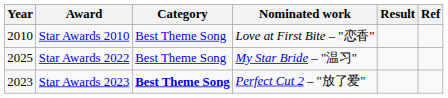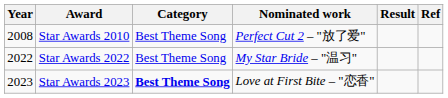Star Awards 2010 | Year: 2010 -> 2008
Star Awards 2010 | Nominated work: Love at First Bite – "恋香" -> Perfect Cut 2 – "放了爱"
Star Awards 2022 | Year: 2025 -> 2022
Star Awards 2023 | Nominated work: Perfect Cut 2 – "放了爱" -> Love at First Bite – "恋香"
